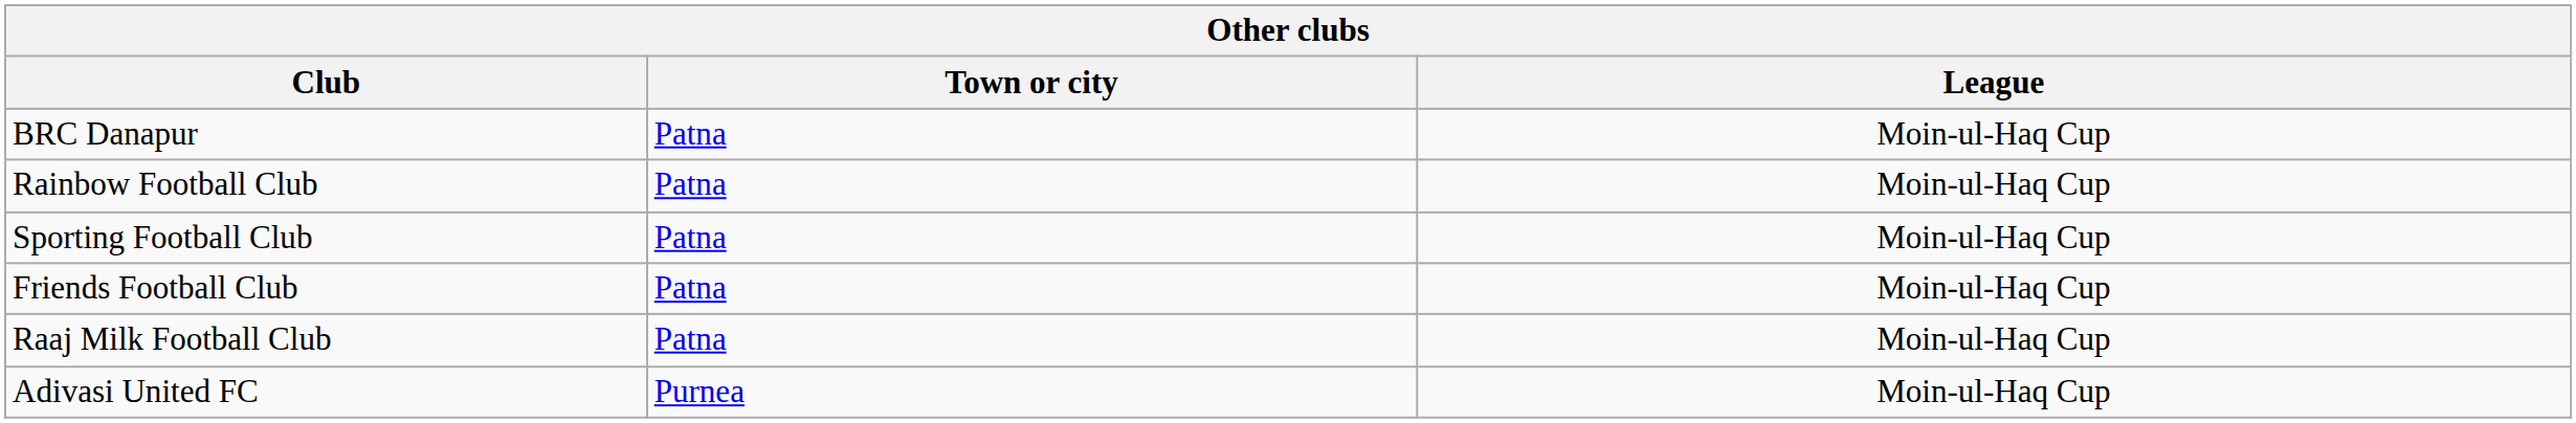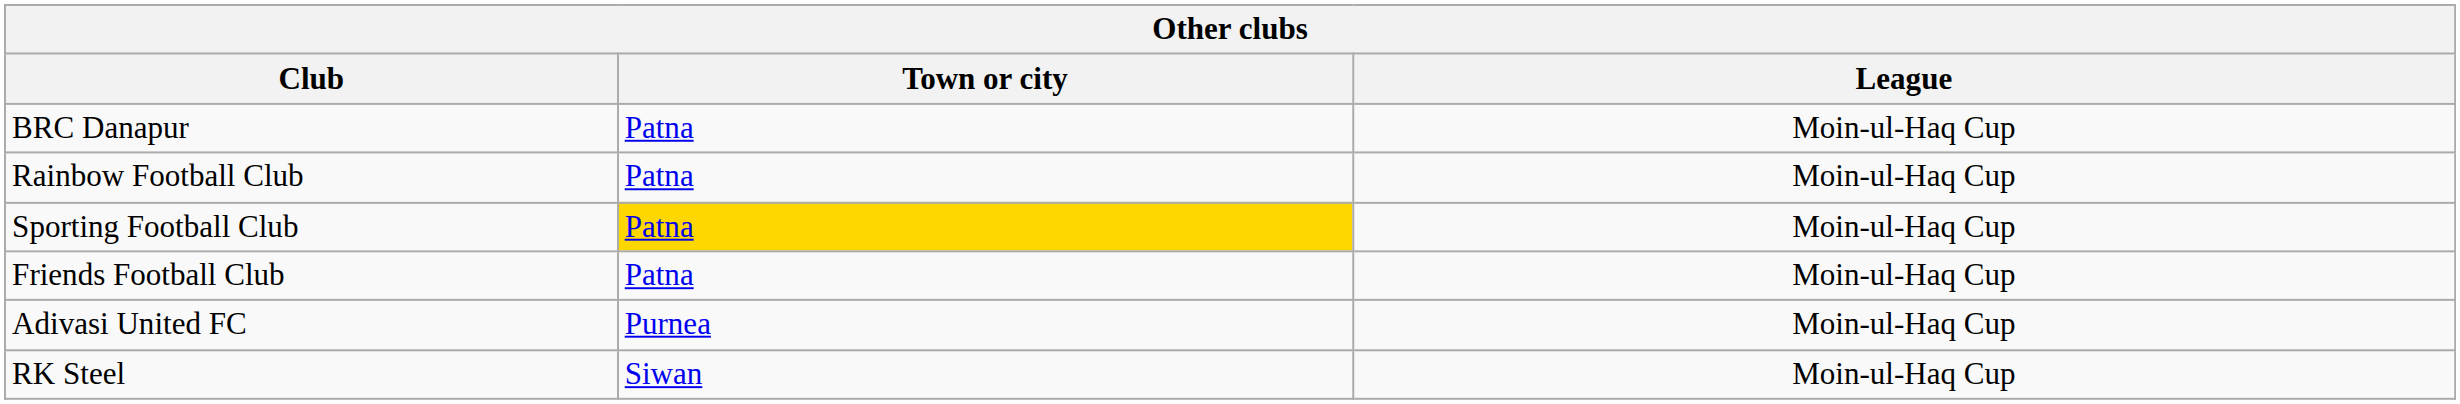Sporting Football Club | Town or city: no background -> gold background
- row: Raaj Milk Football Club | Patna | Moin-ul-Haq Cup
+ row: RK Steel | Siwan | Moin-ul-Haq Cup
